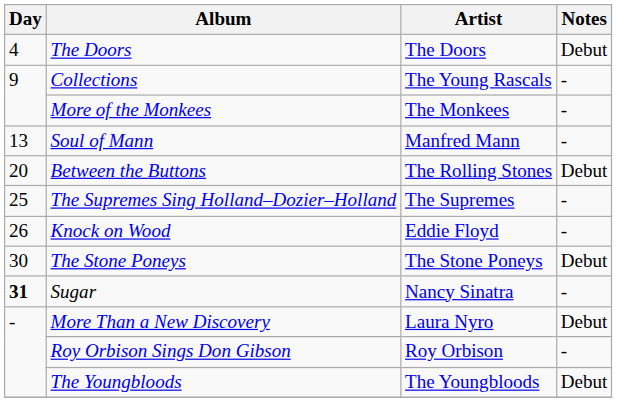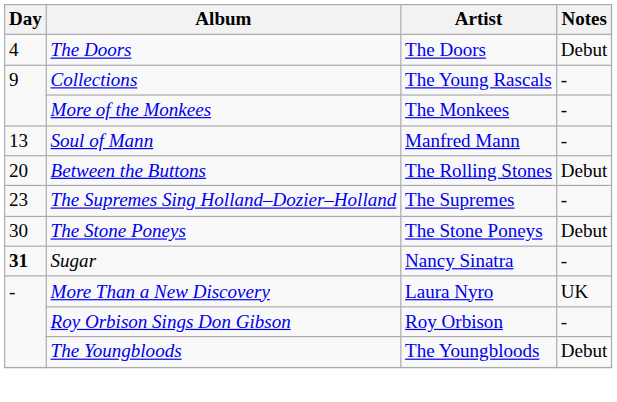The Supremes Sing Holland–Dozier–Holland | Day: 25 -> 23
- row: 26 | Knock on Wood | Eddie Floyd | -
More Than a New Discovery | Notes: Debut -> UK
